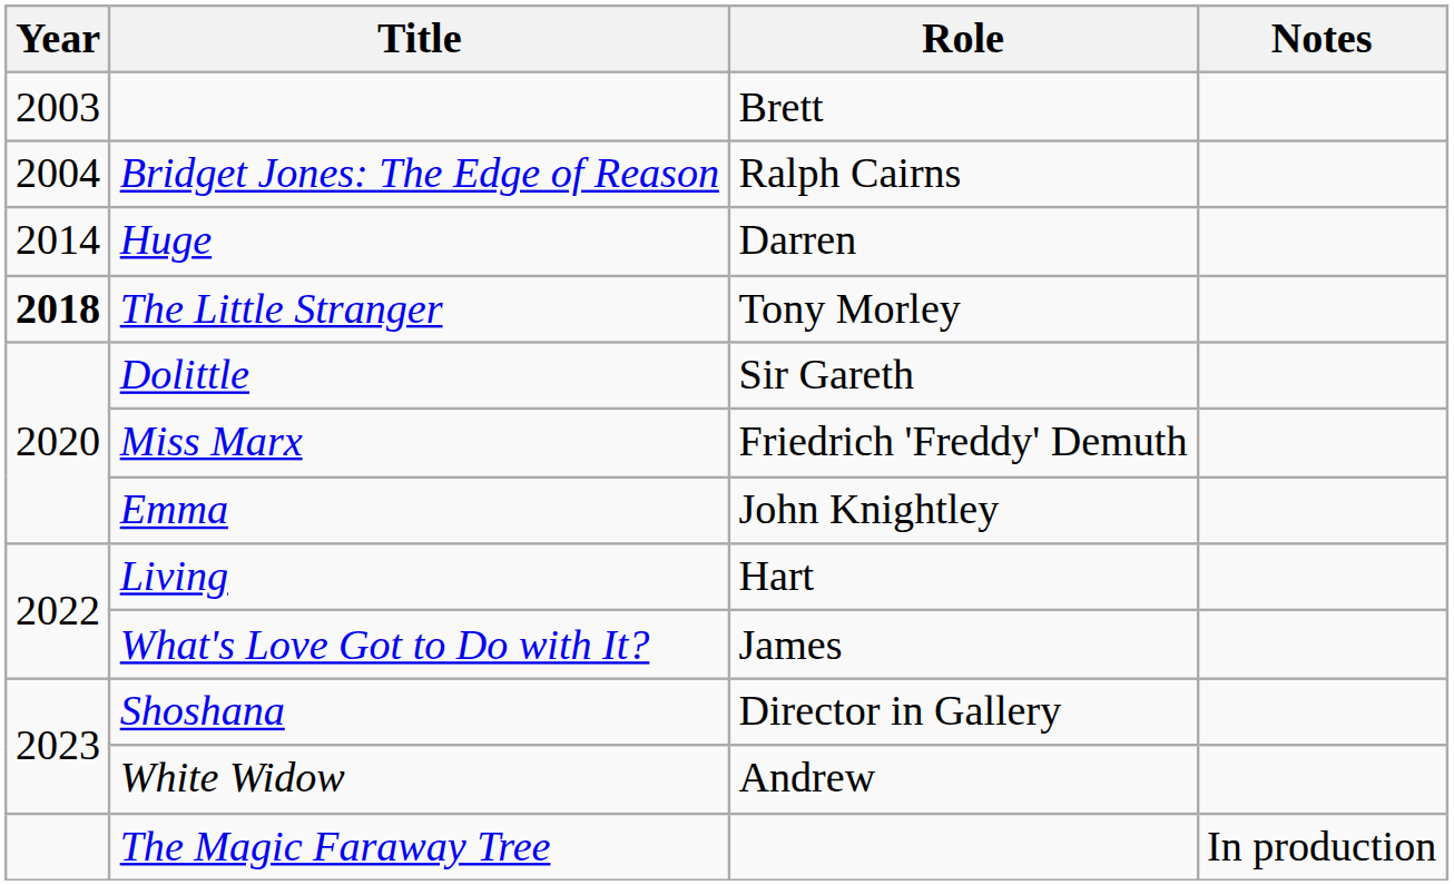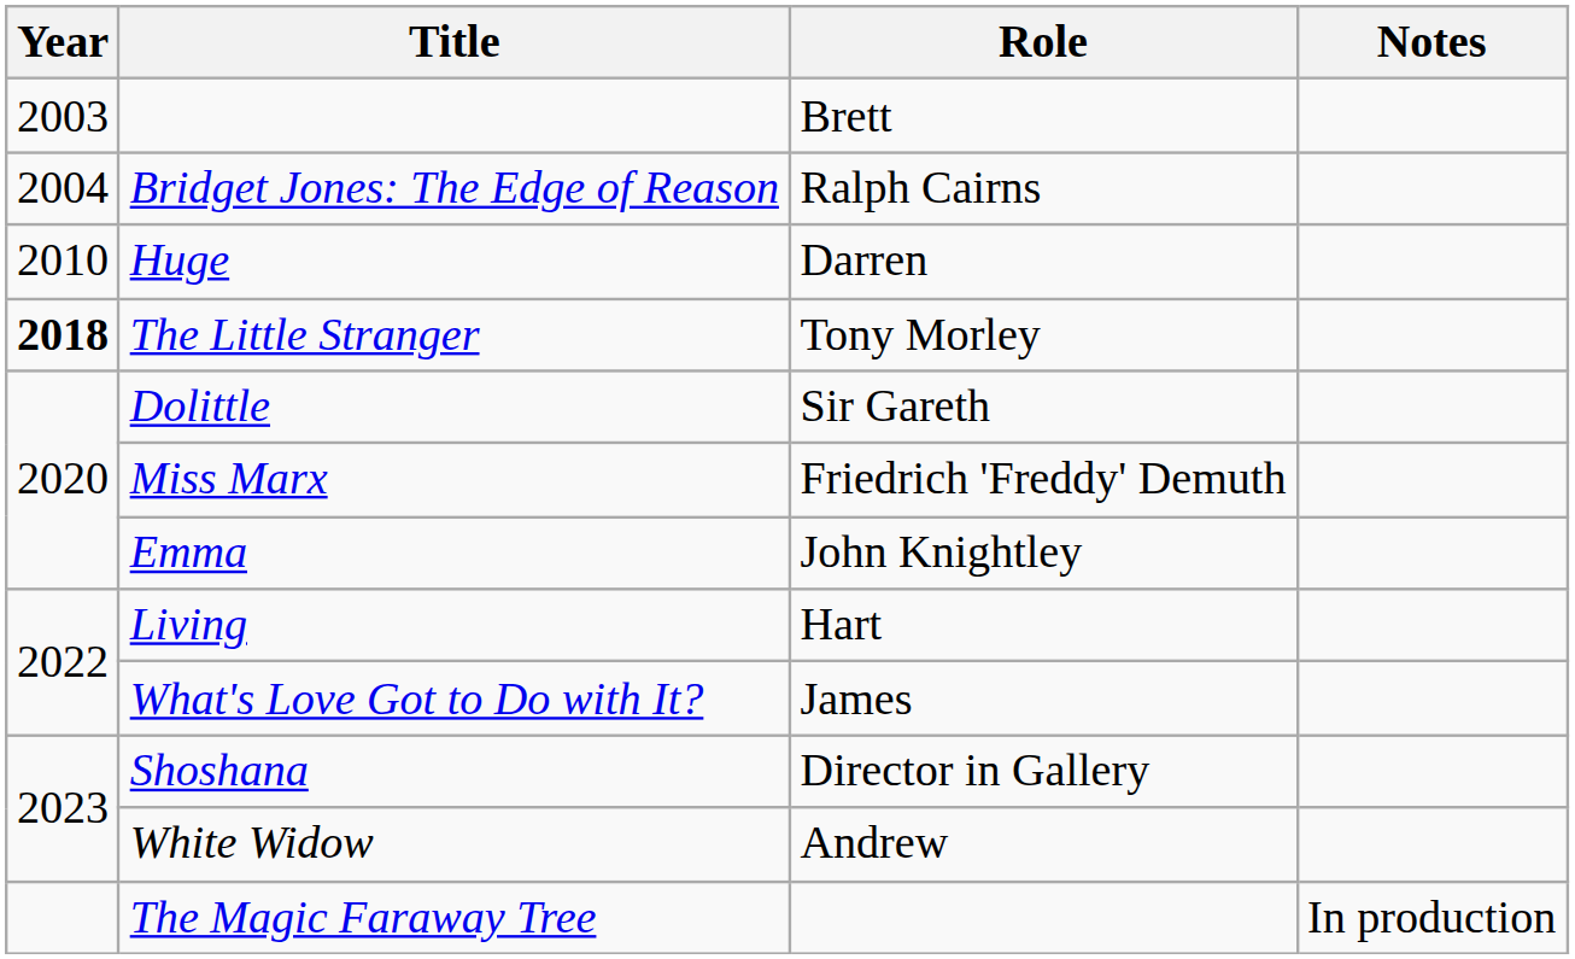Huge | Year: 2014 -> 2010
